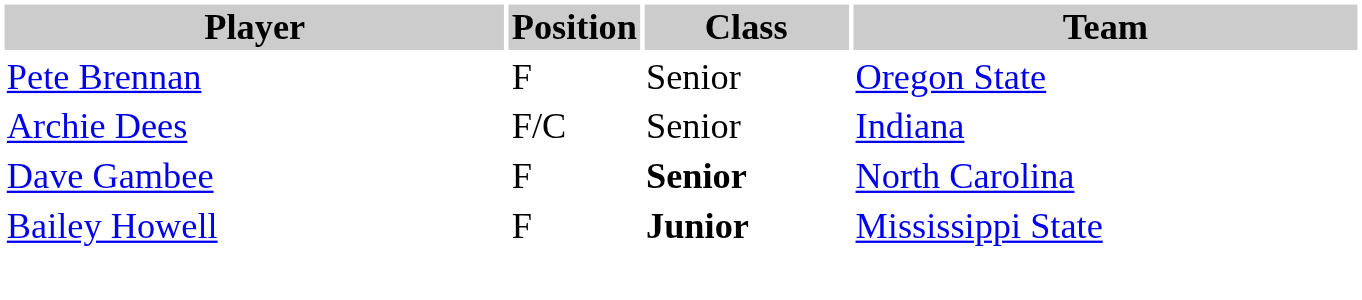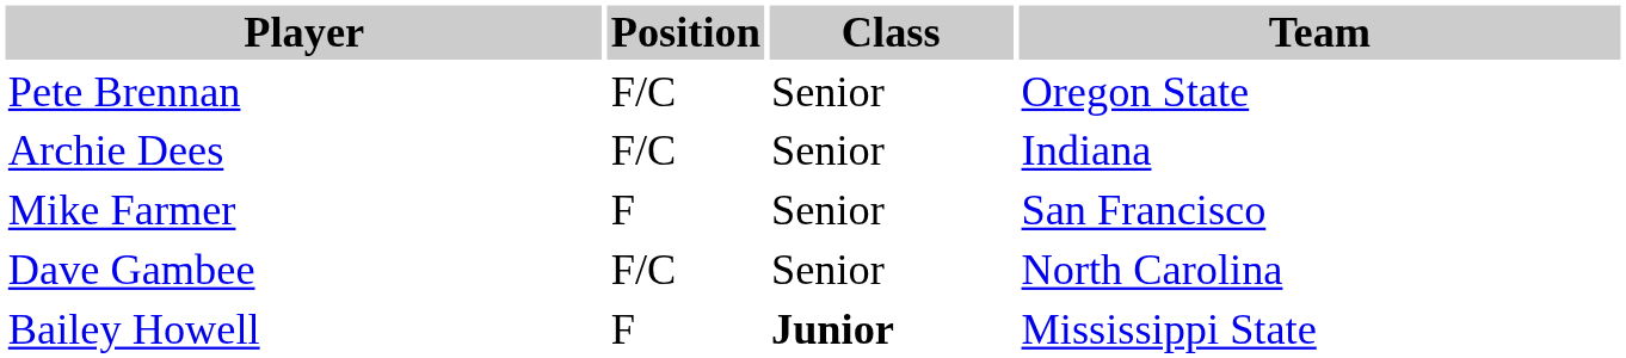Pete Brennan | Position: F -> F/C
+ row: Mike Farmer | F | Senior | San Francisco
Dave Gambee | Position: F -> F/C
Dave Gambee | Class: bold -> normal
